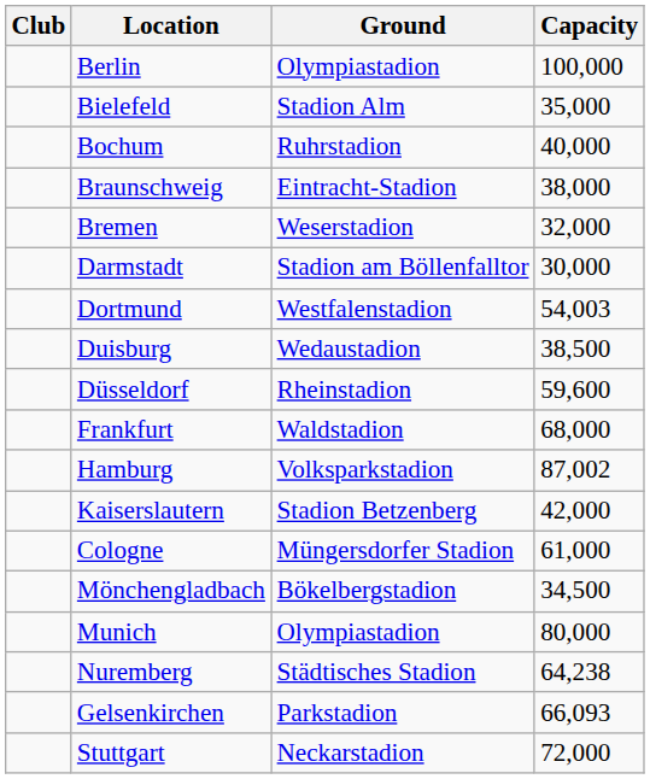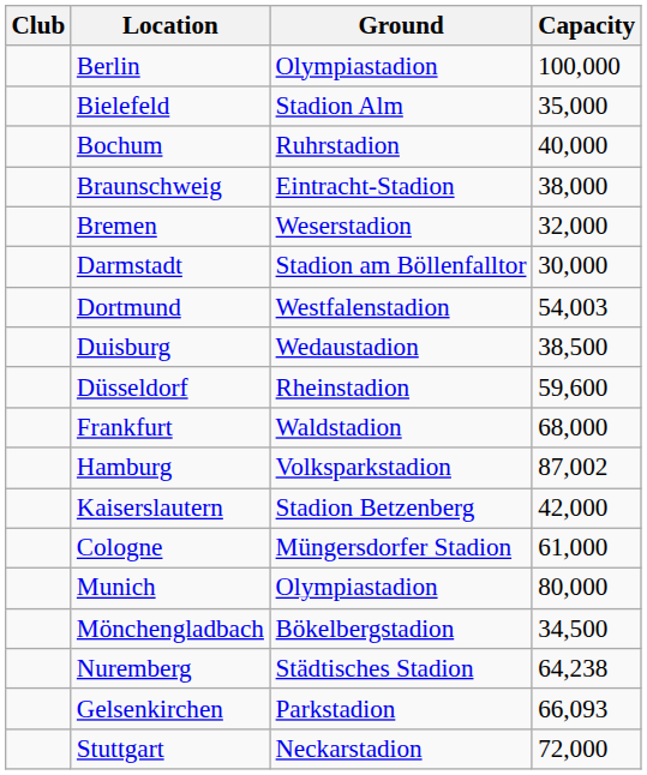rows swapped: Mönchengladbach <-> Munich
